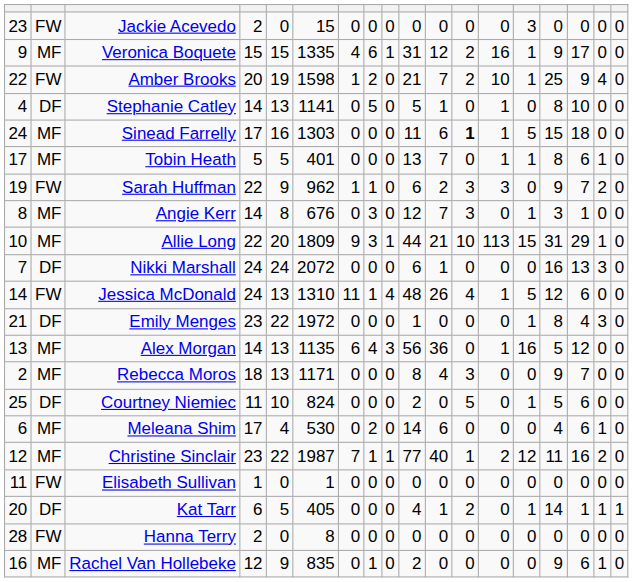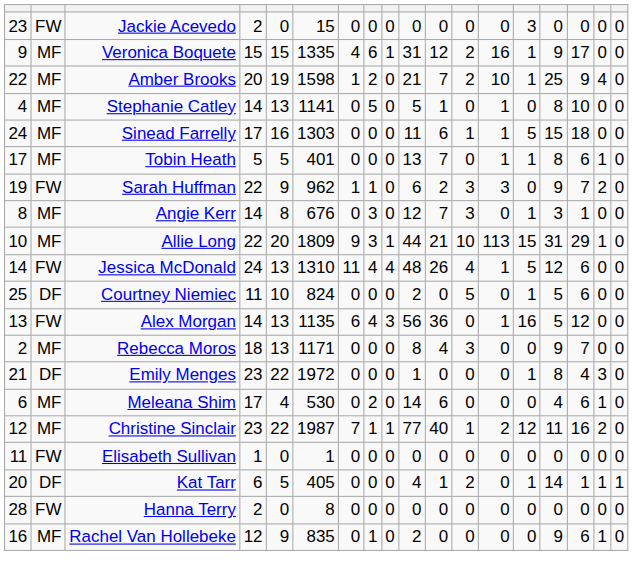Amber Brooks | column 2: FW -> MF
Stephanie Catley | column 2: DF -> MF
Sinead Farrelly | column 12: bold -> normal
- row: 7 | DF | Nikki Marshall | 24 | 24 | 2072 | 0 | 0 | 0 | 6 | 1 | 0 | 0 | 0 | 16 | 13 | 3 | 0
Jessica McDonald | column 8: 1 -> 4
rows swapped: Emily Menges <-> Courtney Niemiec
Alex Morgan | column 2: MF -> FW
